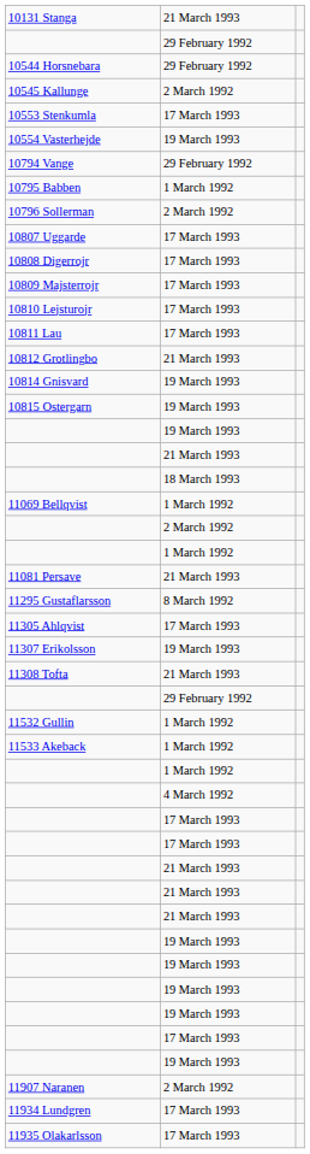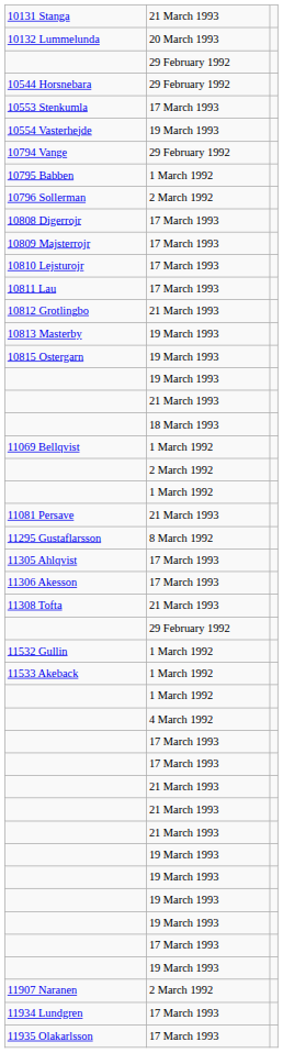+ row: 10132 Lummelunda | 20 March 1993
- row: 10545 Kallunge | 2 March 1992
- row: 10807 Uggarde | 17 March 1993
+ row: 10813 Masterby | 19 March 1993
- row: 10814 Gnisvard | 19 March 1993
+ row: 11306 Akesson | 17 March 1993
- row: 11307 Erikolsson | 19 March 1993
